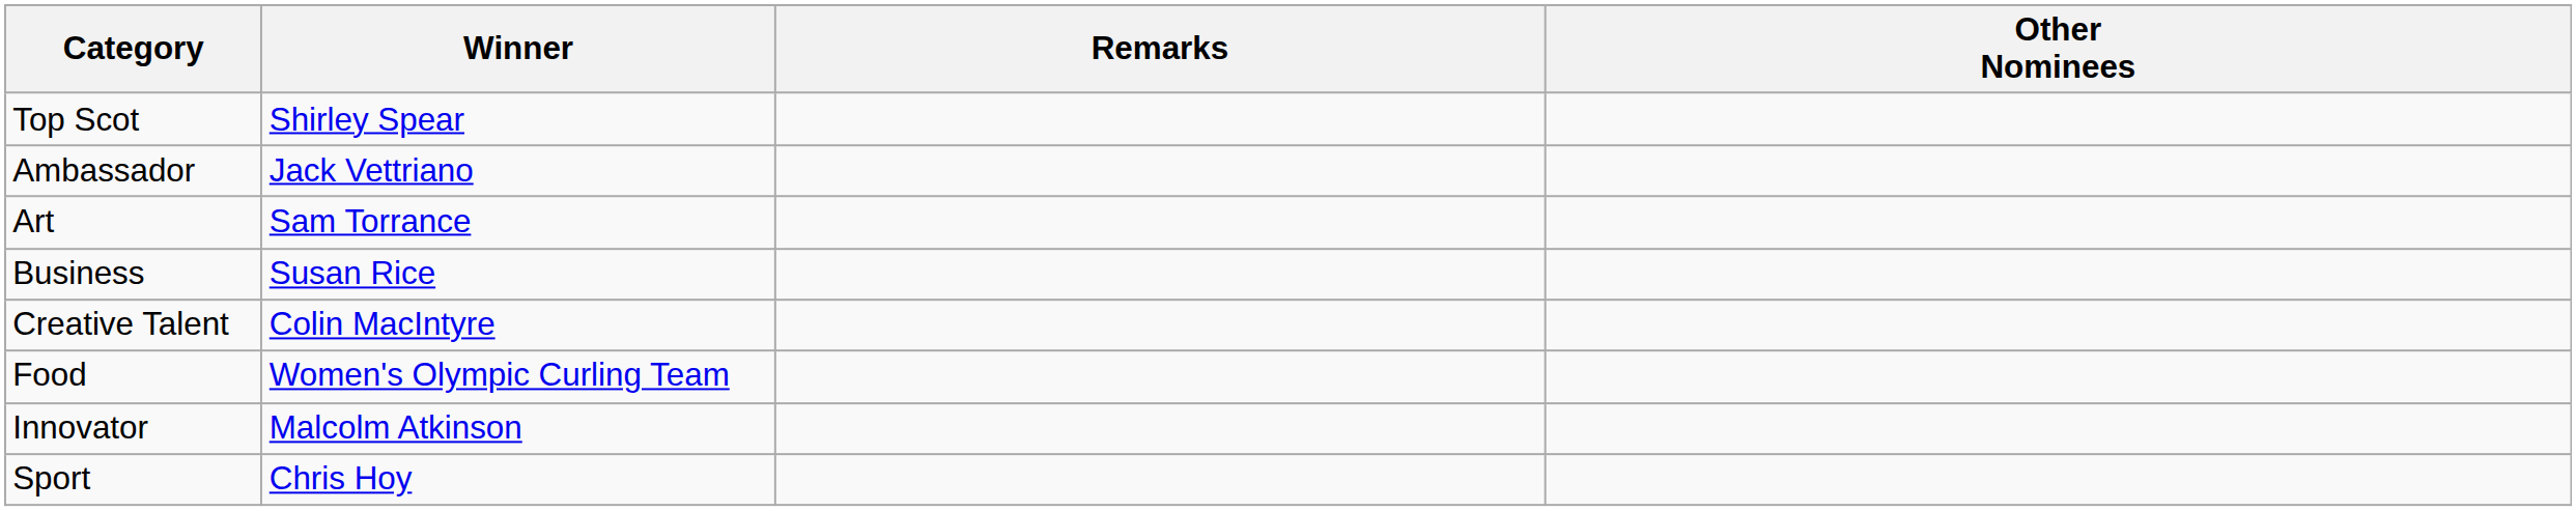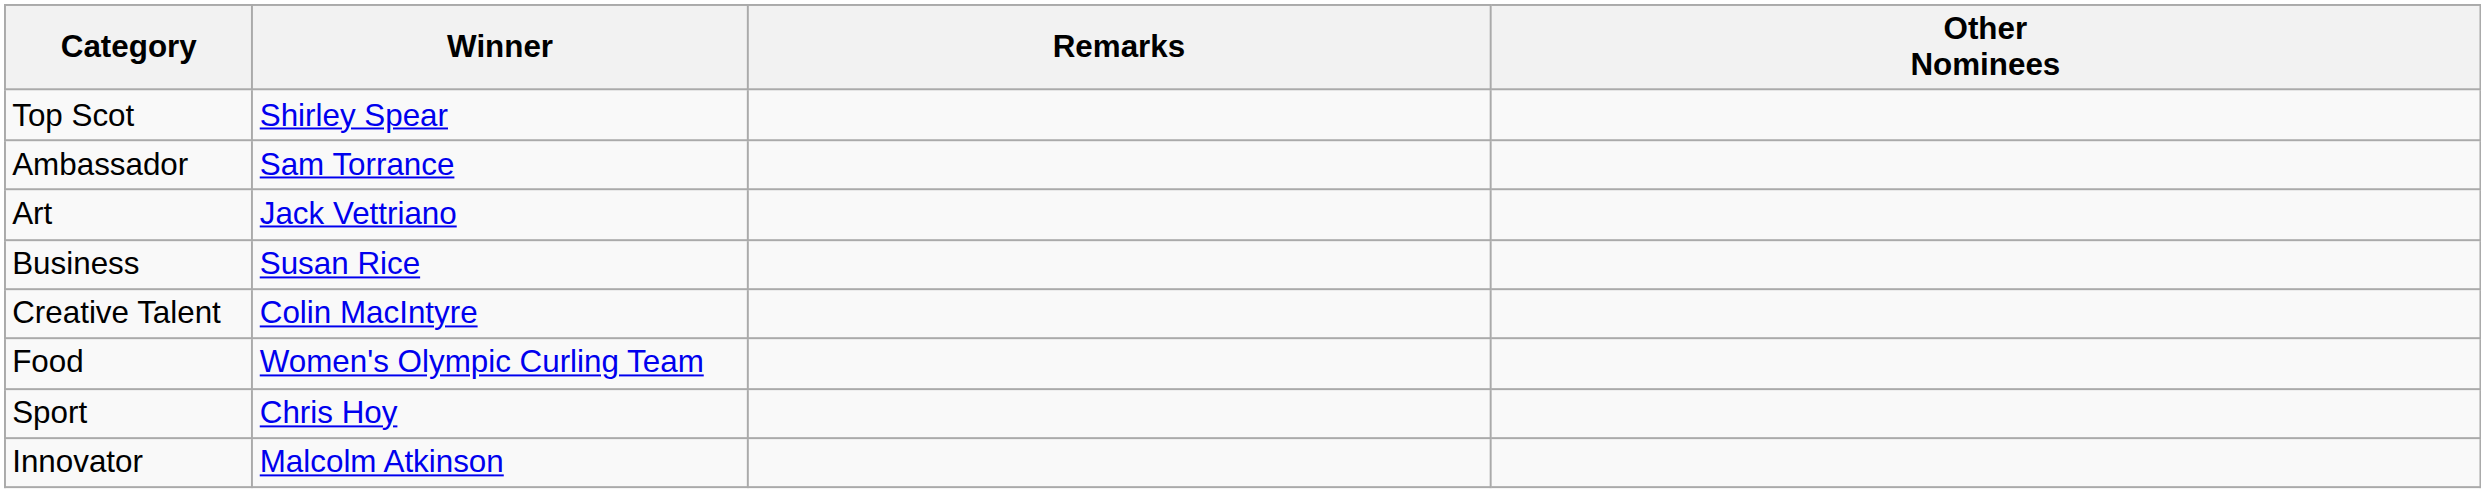Ambassador | Winner: Jack Vettriano -> Sam Torrance
Art | Winner: Sam Torrance -> Jack Vettriano
rows swapped: Innovator <-> Sport
